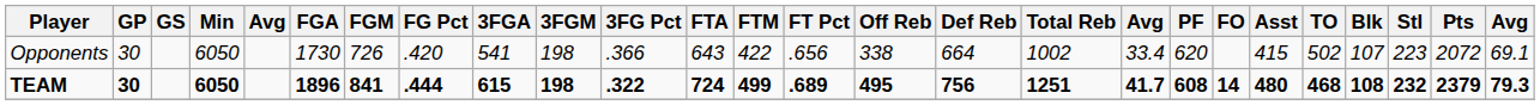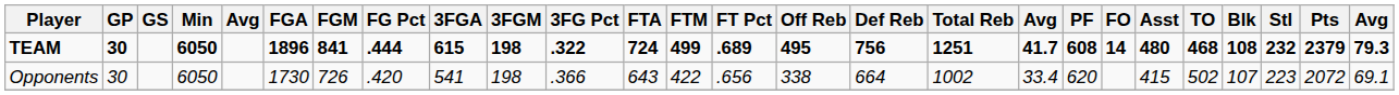rows swapped: Opponents <-> TEAM
